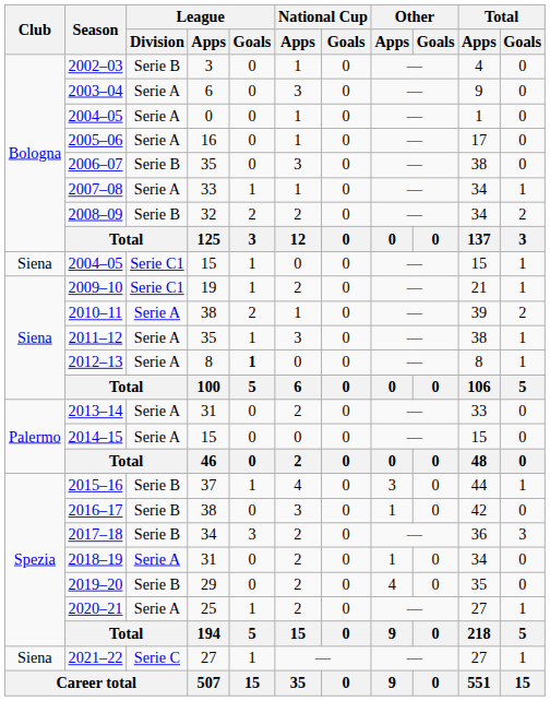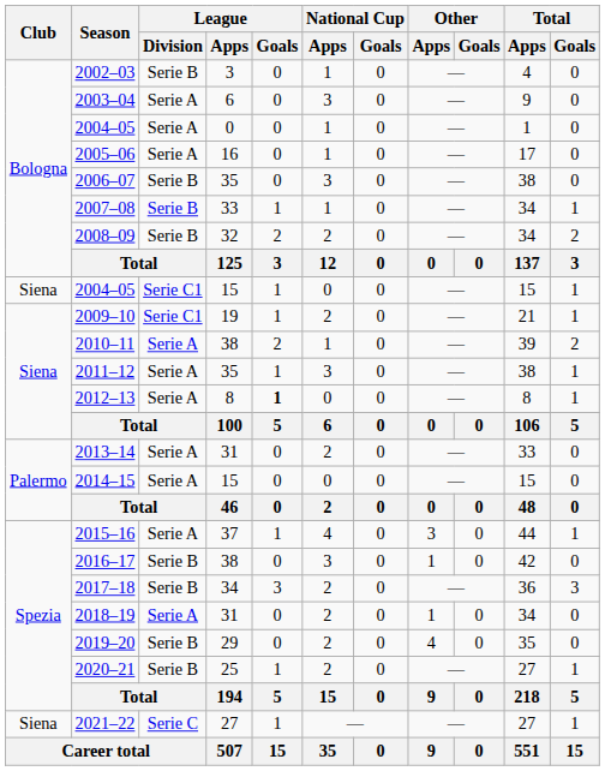2007–08 | League / Division: Serie A -> Serie B
2015–16 | League / Division: Serie B -> Serie A
2020–21 | League / Division: Serie A -> Serie B
